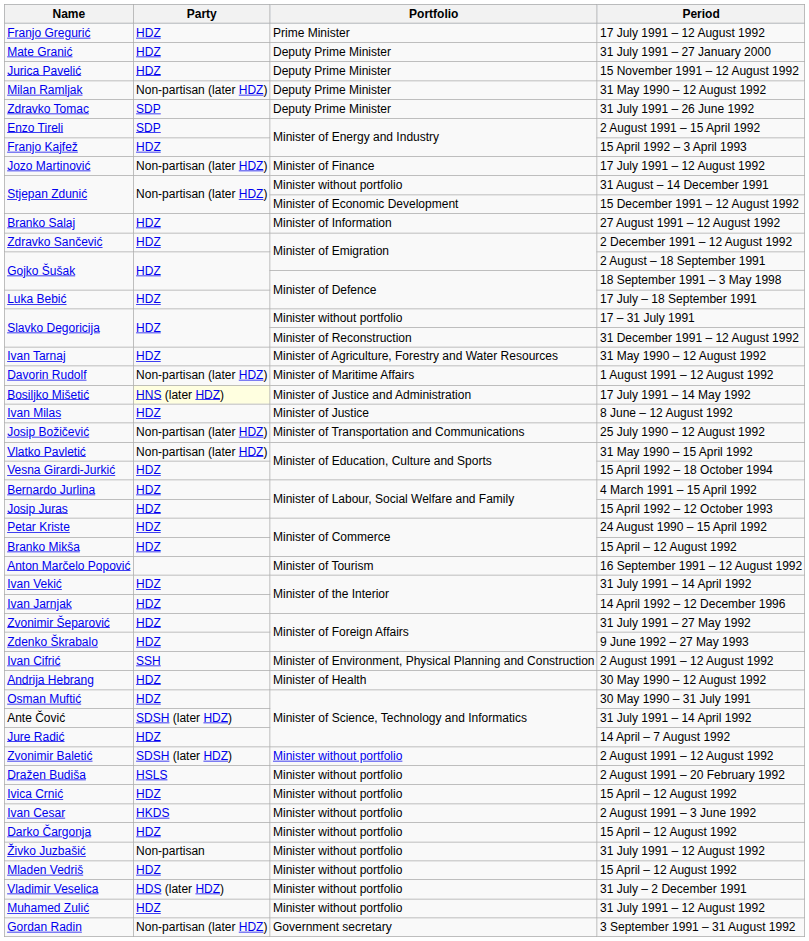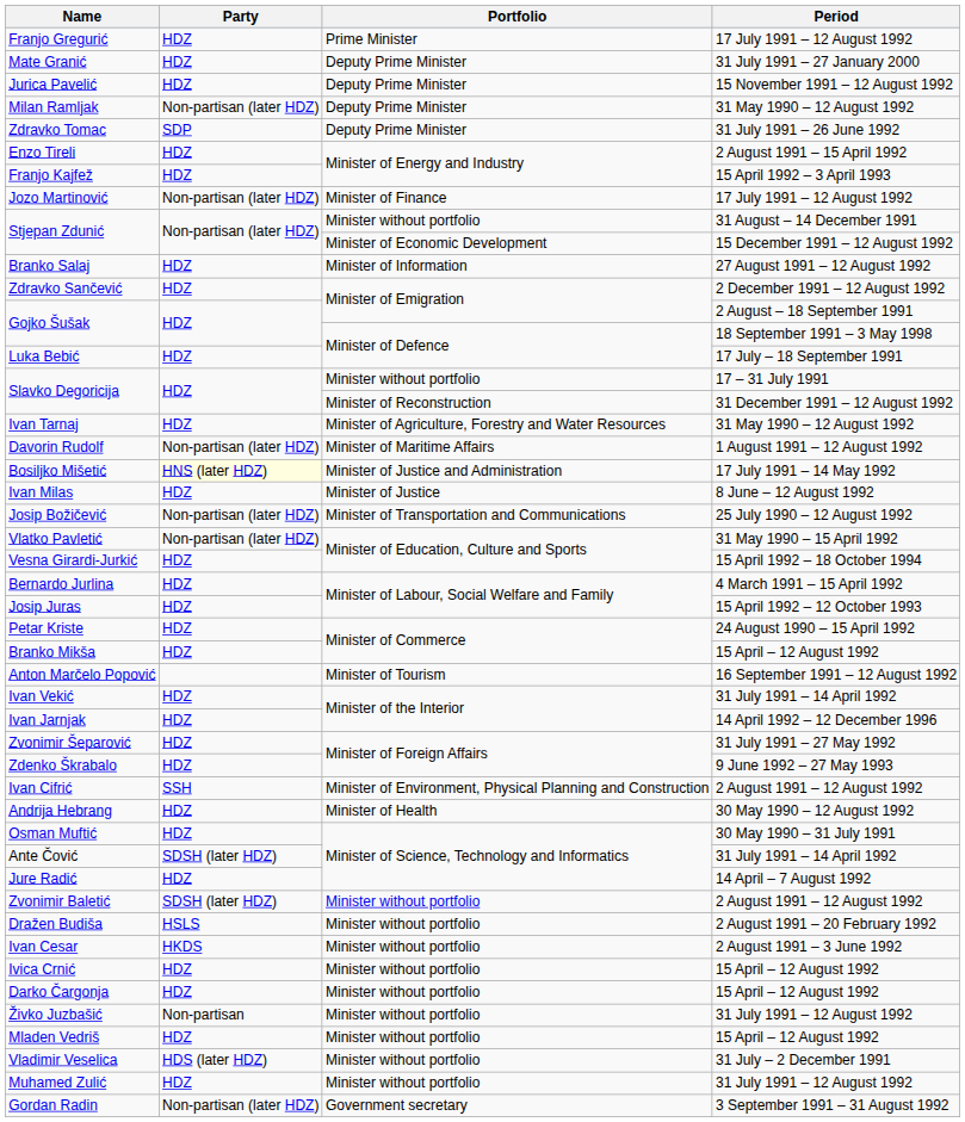Enzo Tireli | Party: SDP -> HDZ
rows swapped: Ivan Cesar <-> Ivica Crnić
